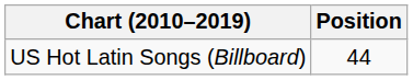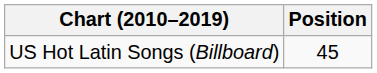US Hot Latin Songs (Billboard) | Position: 44 -> 45
